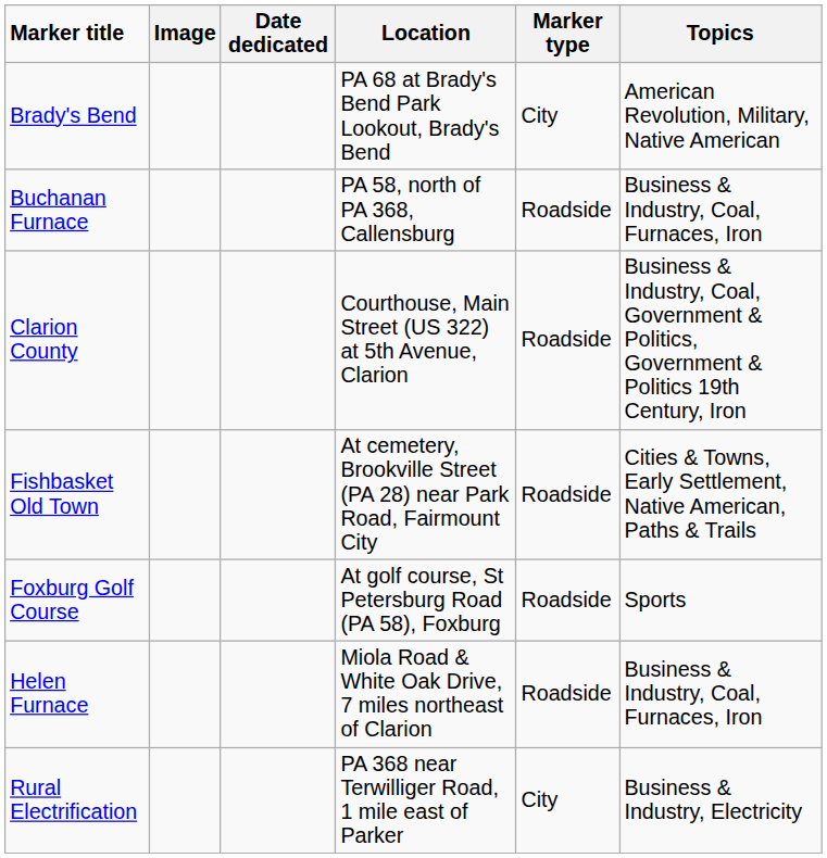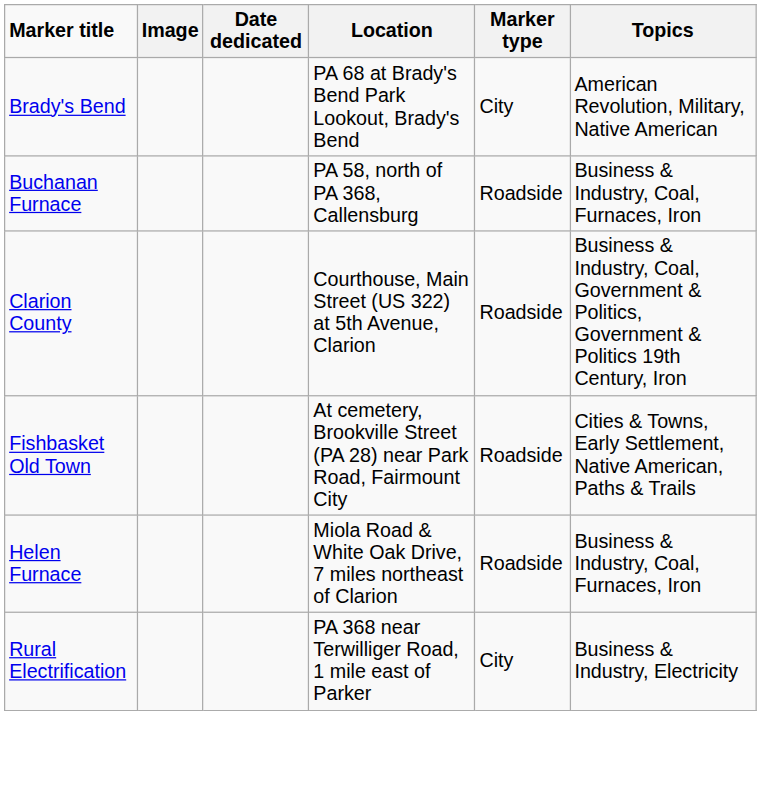- row: Foxburg Golf Course | At golf course, St Petersburg Road (PA 58), Foxburg | Roadside | Sports
